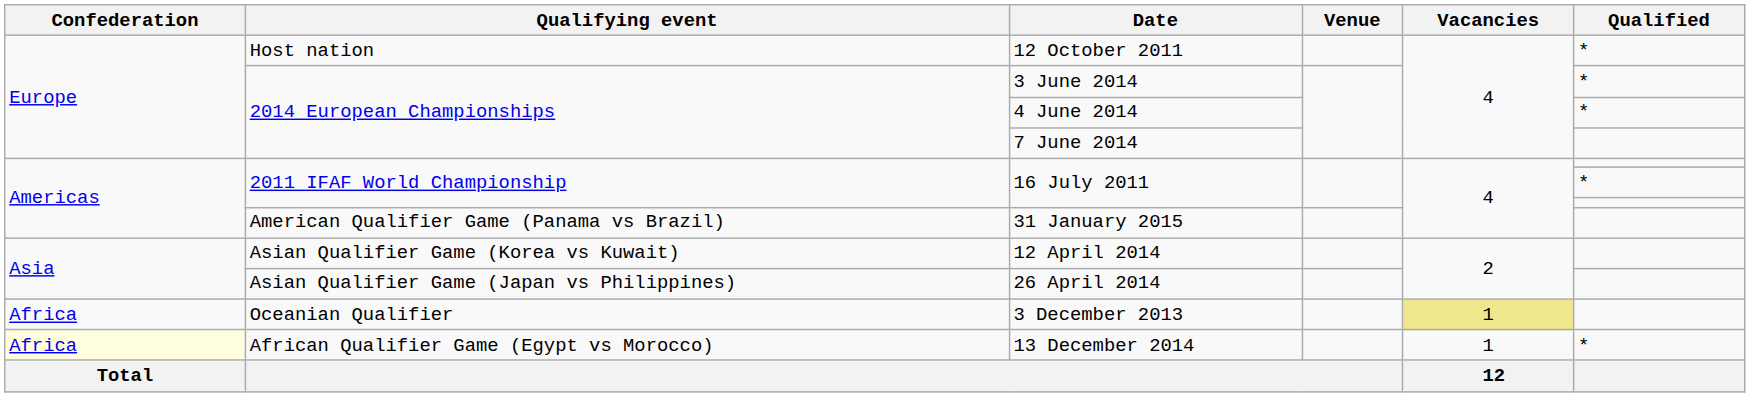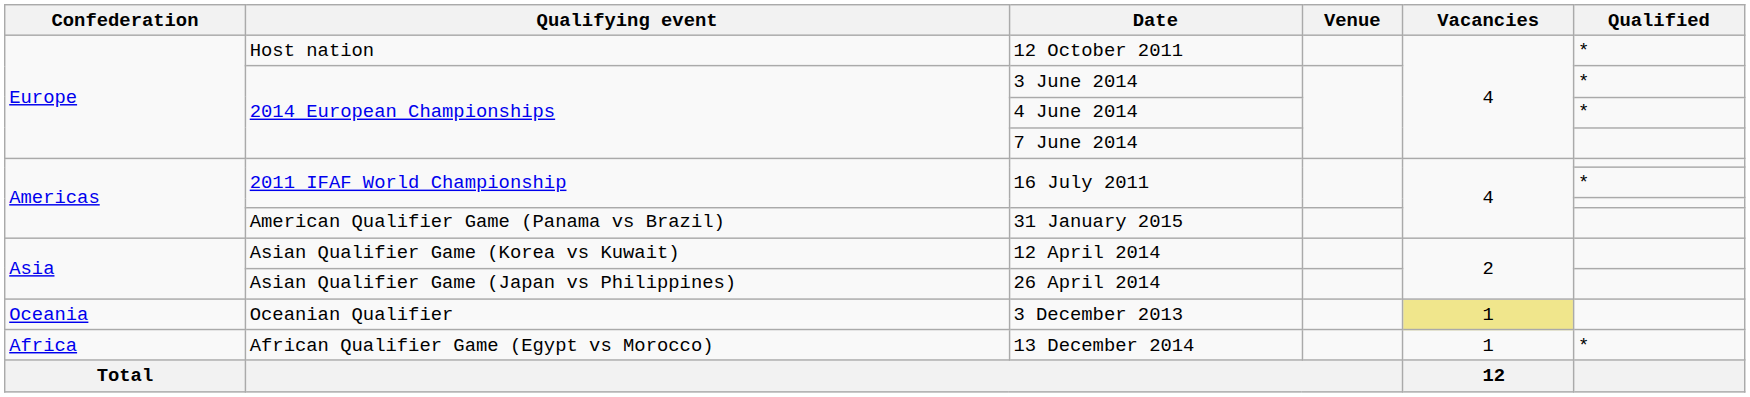3 December 2013 | Confederation: Africa -> Oceania
13 December 2014 | Confederation: lightyellow background -> no background
